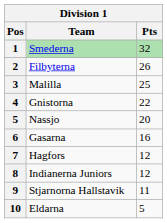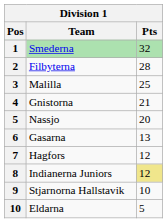Filbyterna | Pts: 26 -> 28
Gnistorna | Pts: 22 -> 21
Gasarna | Pts: 16 -> 13
Indianerna Juniors | Pts: no background -> khaki background
Stjarnorna Hallstavik | Pts: 11 -> 10
